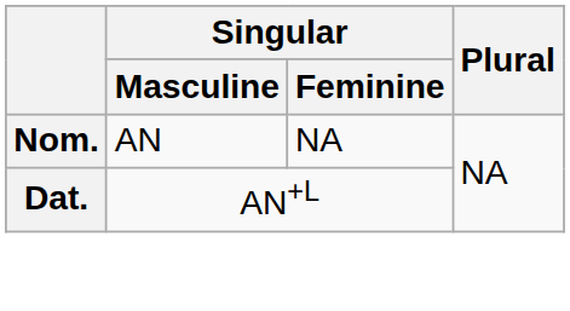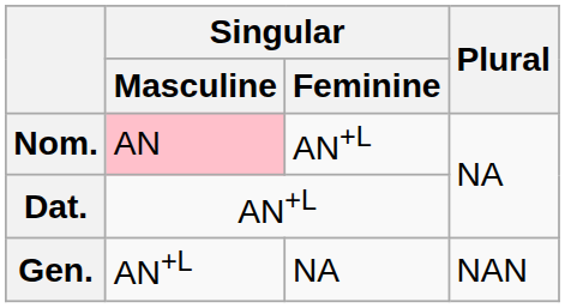Nom. | Singular / Masculine: no background -> pink background
Nom. | Singular / Feminine: NA -> AN+L
+ row: Gen. | AN+L | NA | NAN
